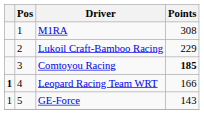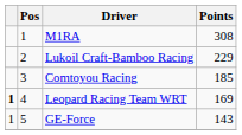Comtoyou Racing | Points: bold -> normal
Leopard Racing Team WRT | Points: 166 -> 169
